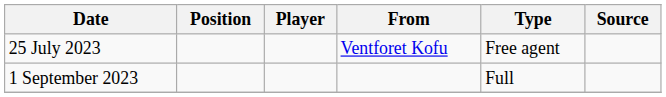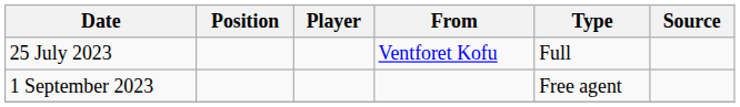25 July 2023 | Type: Free agent -> Full
1 September 2023 | Type: Full -> Free agent
